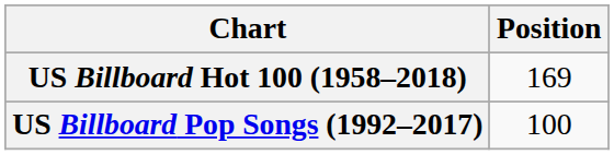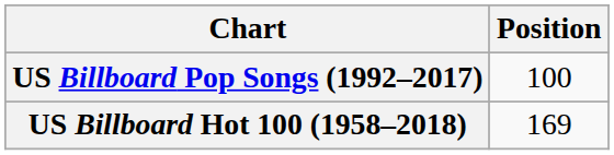rows swapped: US Billboard Pop Songs (1992–2017) <-> US Billboard Hot 100 (1958–2018)
